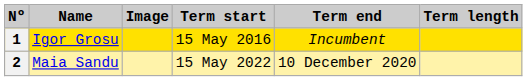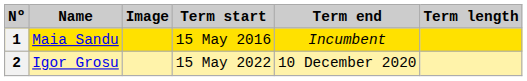1 | Name: Igor Grosu -> Maia Sandu
2 | Name: Maia Sandu -> Igor Grosu
